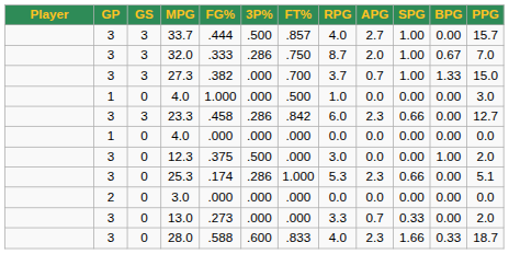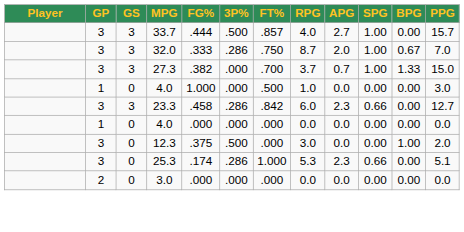- row: 3 | 0 | 13.0 | .273 | .000 | .000 | 3.3 | 0.7 | 0.33 | 0.00 | 2.0
- row: 3 | 0 | 28.0 | .588 | .600 | .833 | 4.0 | 2.3 | 1.66 | 0.33 | 18.7
